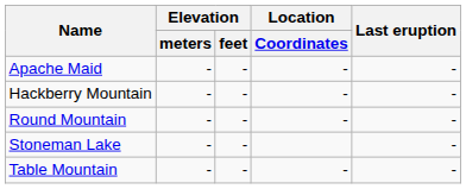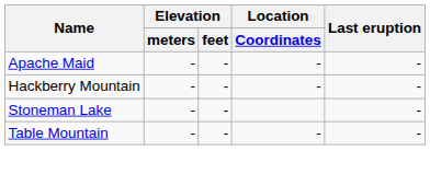- row: Round Mountain | - | - | - | -
